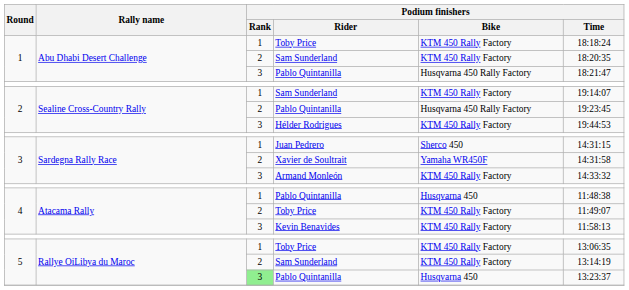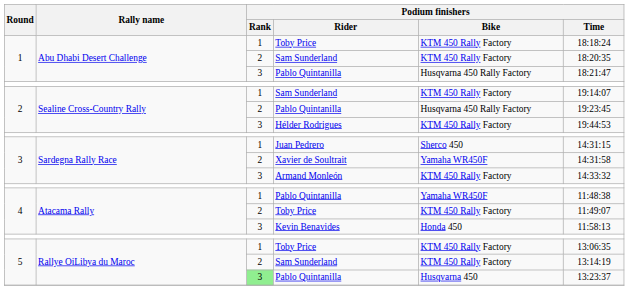4 / Pablo Quintanilla | Podium finishers / Bike: Husqvarna 450 -> Yamaha WR450F
Kevin Benavides | Podium finishers / Bike: KTM 450 Rally Factory -> Honda 450
